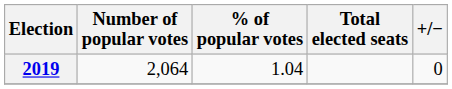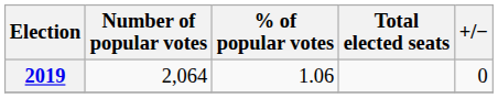2019 | % of popular votes: 1.04 -> 1.06
